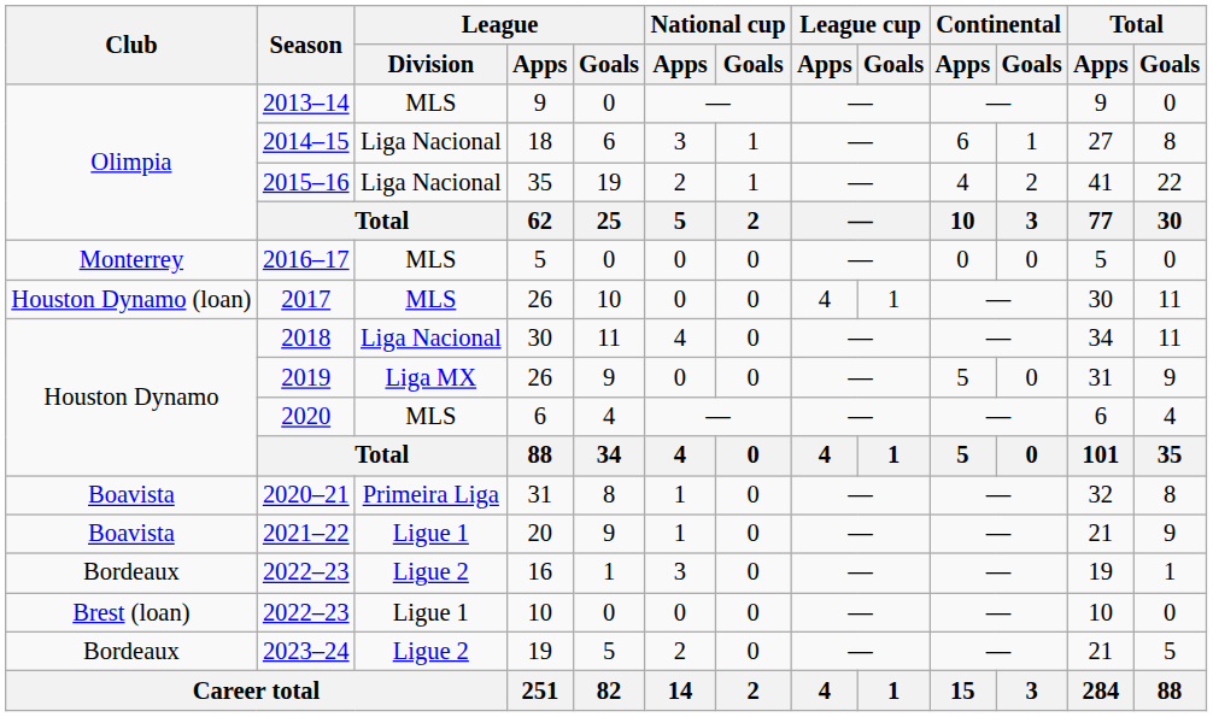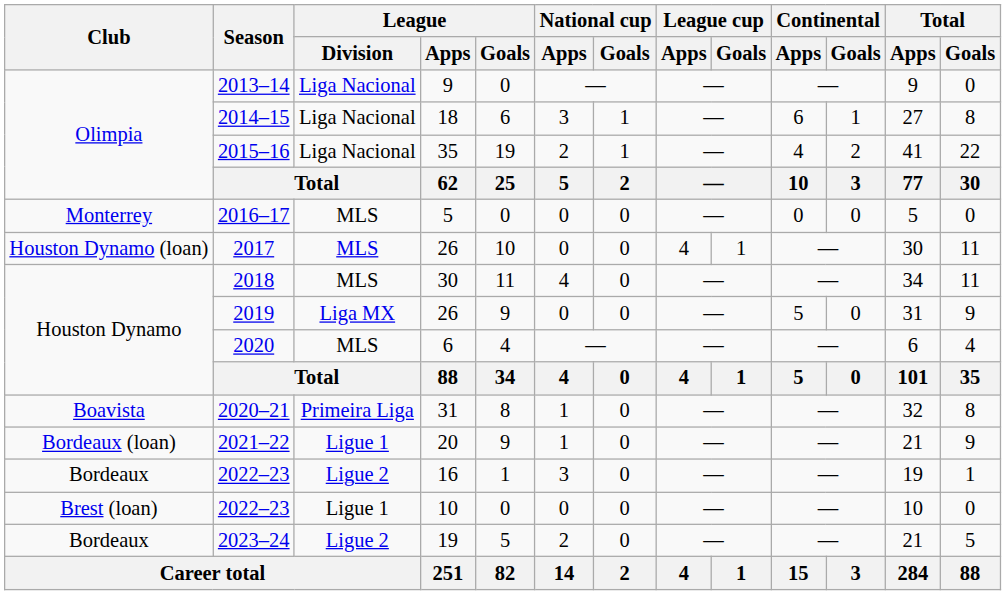2013–14 | League / Division: MLS -> Liga Nacional
2018 | League / Division: Liga Nacional -> MLS
2021–22 | Club: Boavista -> Bordeaux (loan)
